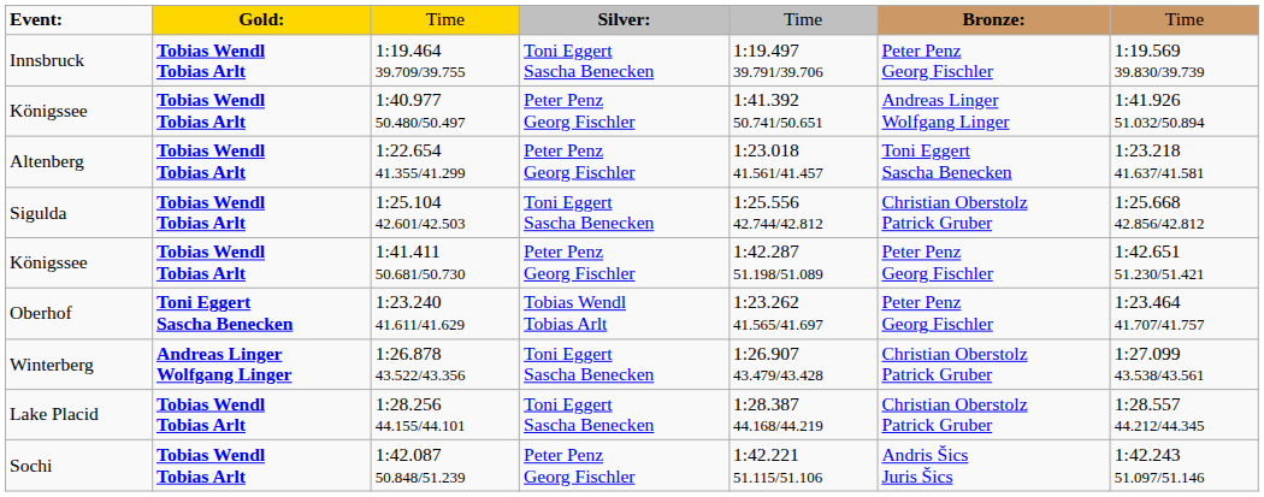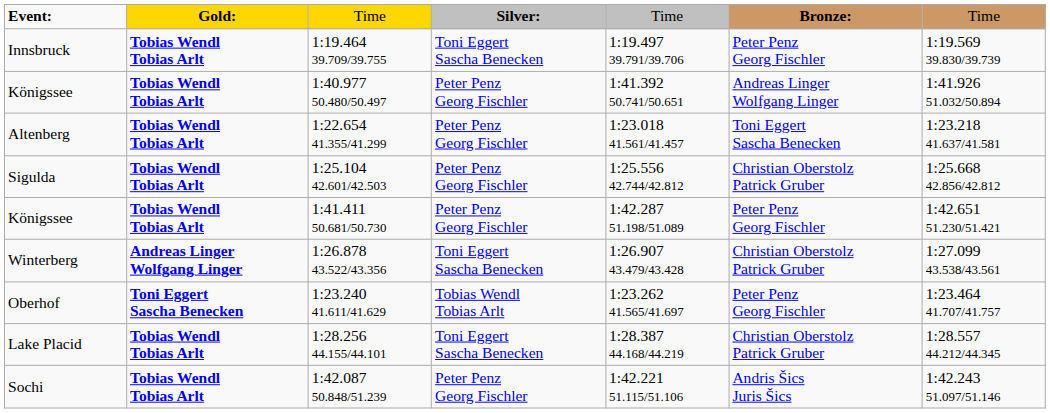1:25.104 42.601/42.503 | column 4: Toni Eggert Sascha Benecken -> Peter Penz Georg Fischler
rows swapped: 1:23.240 41.611/41.629 <-> 1:26.878 43.522/43.356
